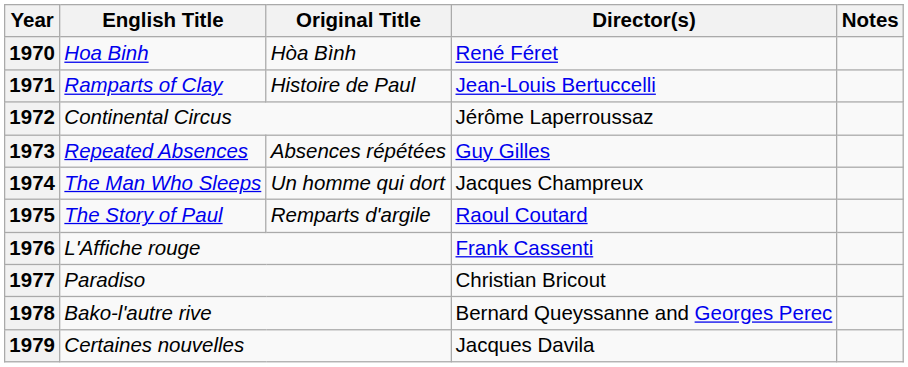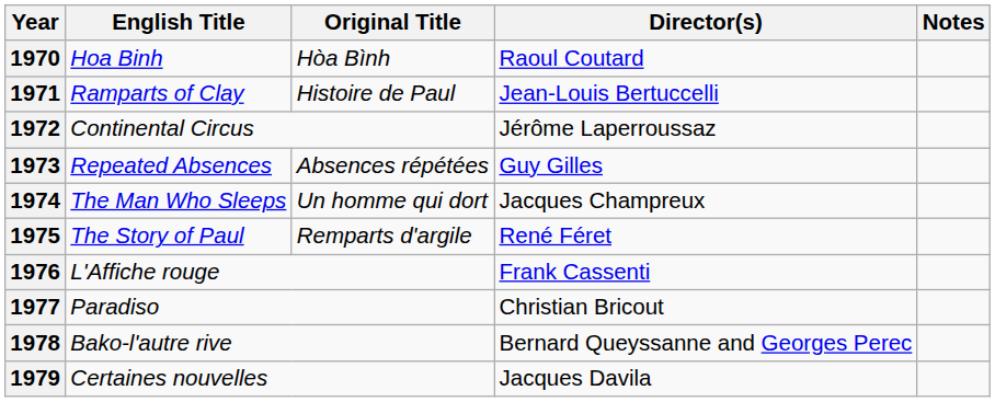1970 | Director(s): René Féret -> Raoul Coutard
1975 | Director(s): Raoul Coutard -> René Féret
